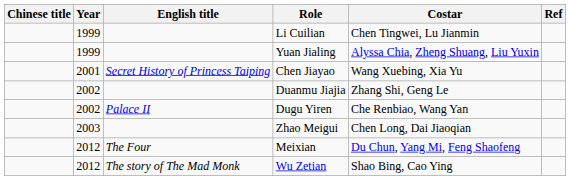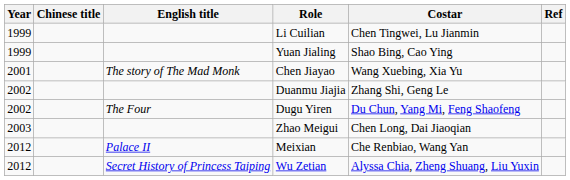columns swapped: Year <-> Chinese title
Yuan Jialing | Costar: Alyssa Chia, Zheng Shuang, Liu Yuxin -> Shao Bing, Cao Ying
Chen Jiayao | English title: Secret History of Princess Taiping -> The story of The Mad Monk
Dugu Yiren | English title: Palace II -> The Four
Dugu Yiren | Costar: Che Renbiao, Wang Yan -> Du Chun, Yang Mi, Feng Shaofeng
Meixian | English title: The Four -> Palace II
Meixian | Costar: Du Chun, Yang Mi, Feng Shaofeng -> Che Renbiao, Wang Yan
Wu Zetian | English title: The story of The Mad Monk -> Secret History of Princess Taiping
Wu Zetian | Costar: Shao Bing, Cao Ying -> Alyssa Chia, Zheng Shuang, Liu Yuxin
